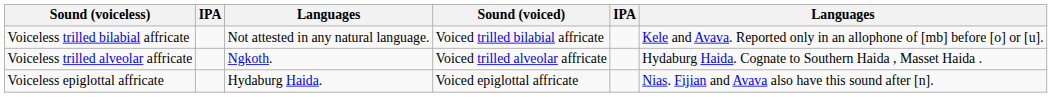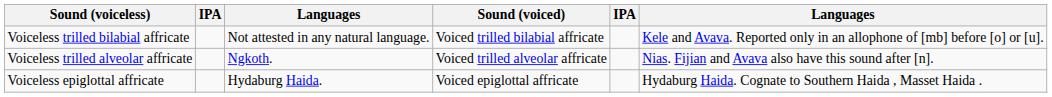Voiceless trilled alveolar affricate | column 6: Hydaburg Haida. Cognate to Southern Haida , Masset Haida . -> Nias. Fijian and Avava also have this sound after [n].
Voiceless epiglottal affricate | column 6: Nias. Fijian and Avava also have this sound after [n]. -> Hydaburg Haida. Cognate to Southern Haida , Masset Haida .
